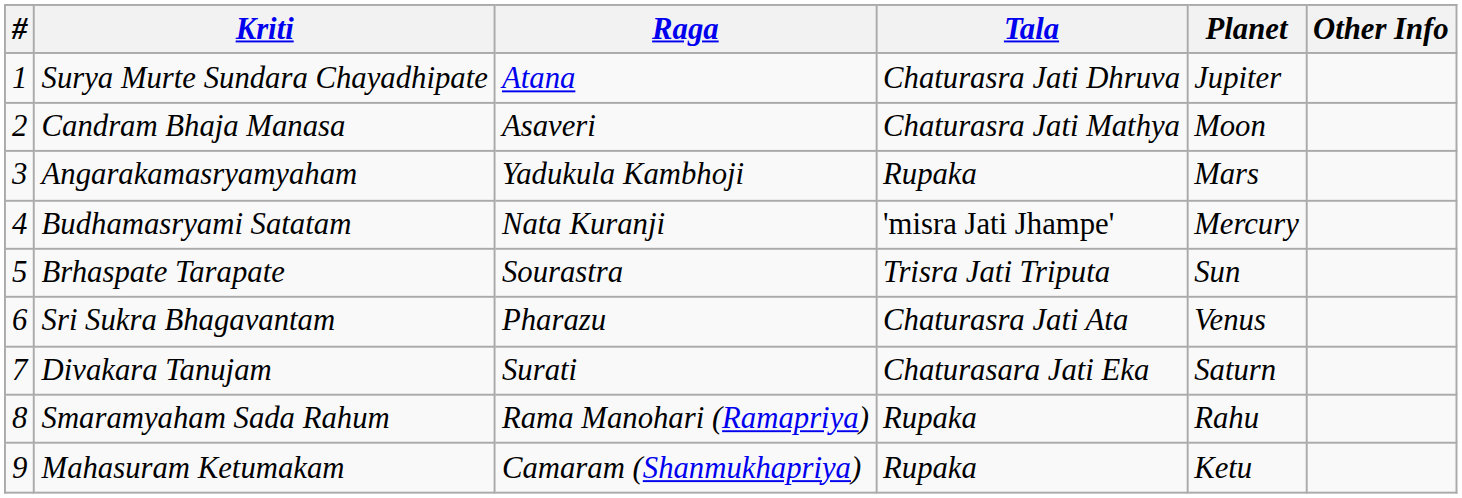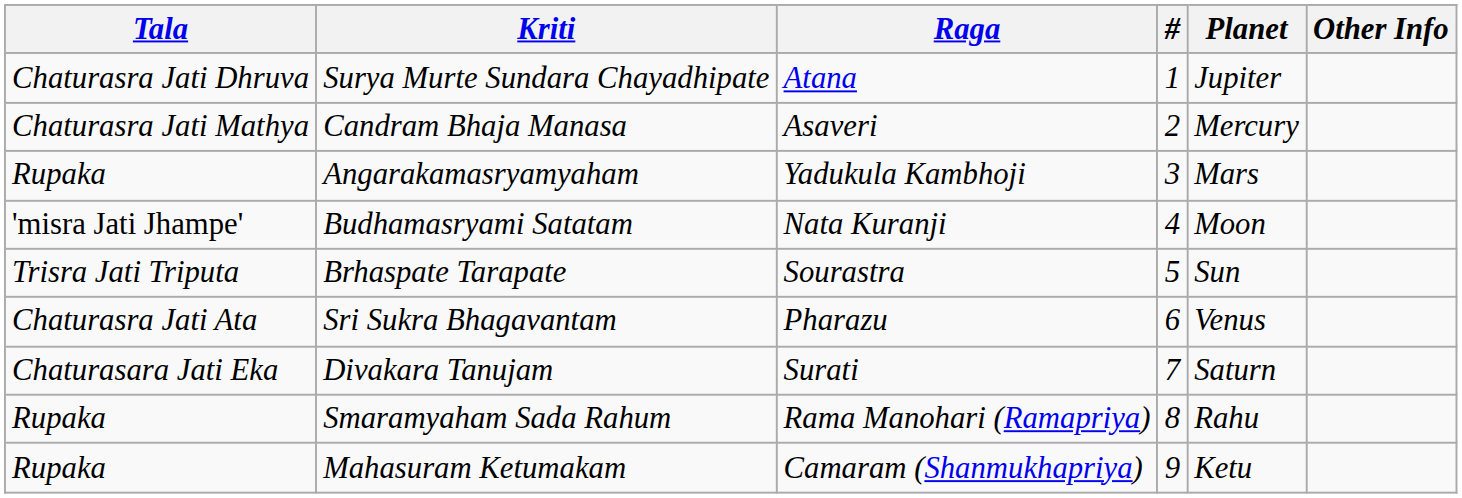columns swapped: # <-> Tala
Candram Bhaja Manasa | Planet: Moon -> Mercury
Budhamasryami Satatam | Planet: Mercury -> Moon
